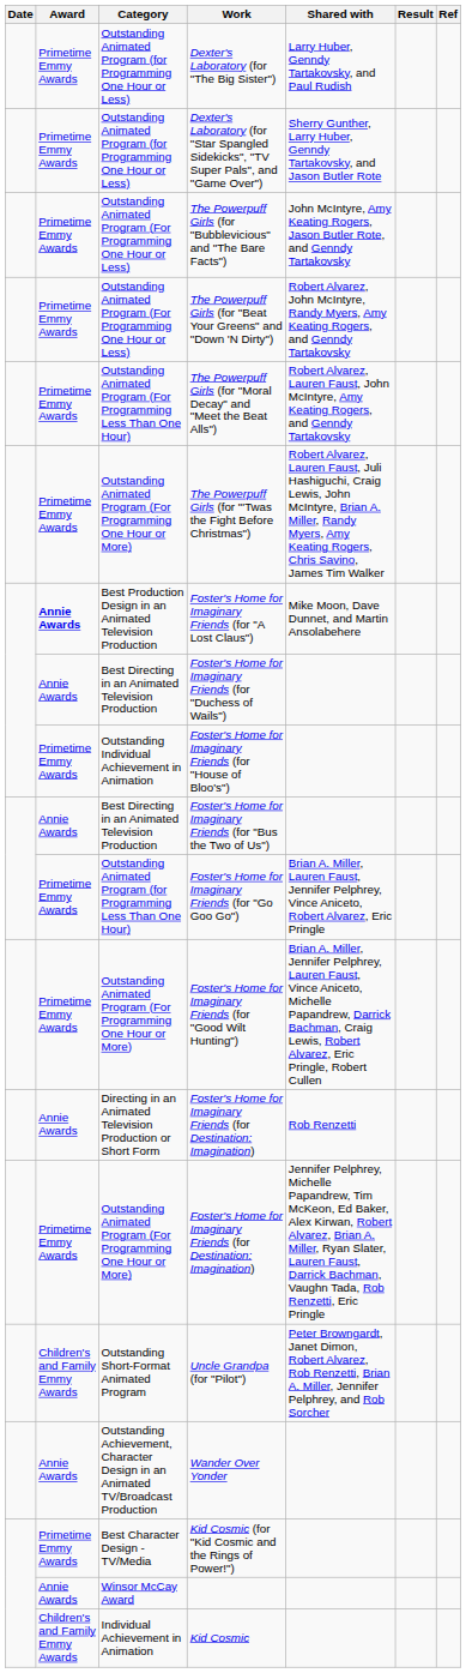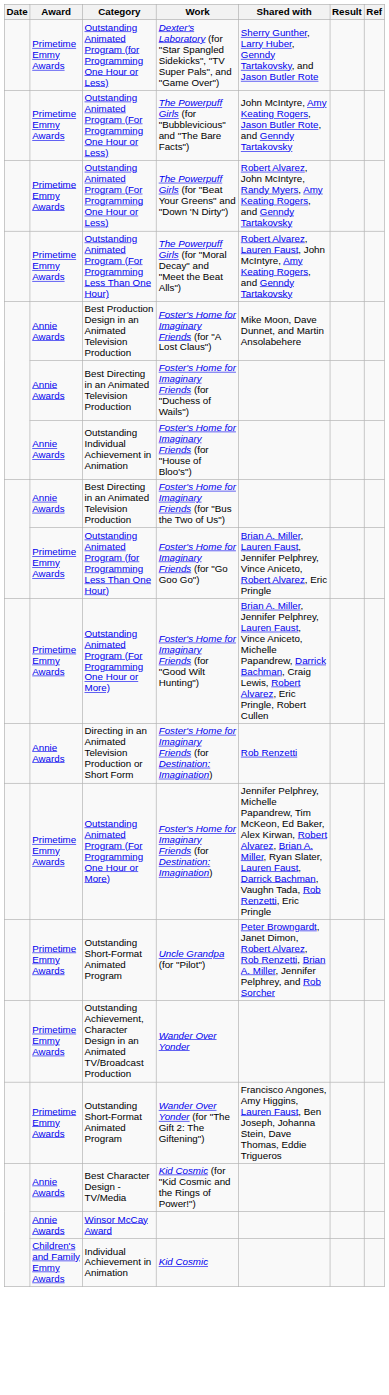- row: Primetime Emmy Awards | Outstanding Animated Program (for Programming One Hour or Less) | Dexter's Laboratory (for "The Big Sister") | Larry Huber, Genndy Tartakovsky, and Paul Rudish
- row: Primetime Emmy Awards | Outstanding Animated Program (For Programming One Hour or More) | The Powerpuff Girls (for "'Twas the Fight Before Christmas") | Robert Alvarez, Lauren Faust, Juli Hashiguchi, Craig Lewis, John McIntyre, Brian A. Miller, Randy Myers, Amy Keating Rogers, Chris Savino, James Tim Walker
Foster's Home for Imaginary Friends (for "A Lost Claus") | Award: bold -> normal
Foster's Home for Imaginary Friends (for "House of Bloo's") | Award: Primetime Emmy Awards -> Annie Awards
Uncle Grandpa (for "Pilot") | Award: Children's and Family Emmy Awards -> Primetime Emmy Awards
Wander Over Yonder | Award: Annie Awards -> Primetime Emmy Awards
+ row: Primetime Emmy Awards | Outstanding Short-Format Animated Program | Wander Over Yonder (for "The Gift 2: The Giftening") | Francisco Angones, Amy Higgins, Lauren Faust, Ben Joseph, Johanna Stein, Dave Thomas, Eddie Trigueros
Kid Cosmic (for "Kid Cosmic and the Rings of Power!") | Award: Primetime Emmy Awards -> Annie Awards
